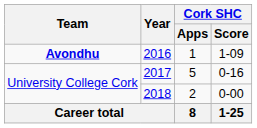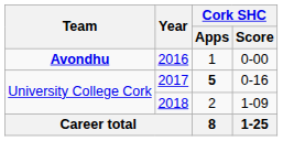2016 | Cork SHC / Score: 1-09 -> 0-00
2017 | Cork SHC / Apps: normal -> bold
2018 | Cork SHC / Score: 0-00 -> 1-09
